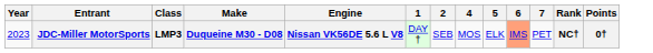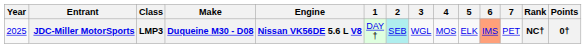+ column: 3 | WGL
JDC-Miller MotorSports | Year: 2023 -> 2025
JDC-Miller MotorSports | 2: no background -> paleturquoise background
